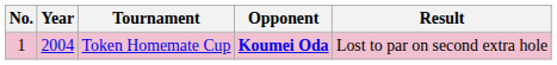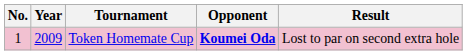Token Homemate Cup | Year: 2004 -> 2009
